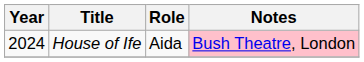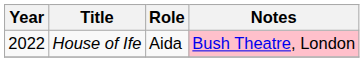House of Ife | Year: 2024 -> 2022
